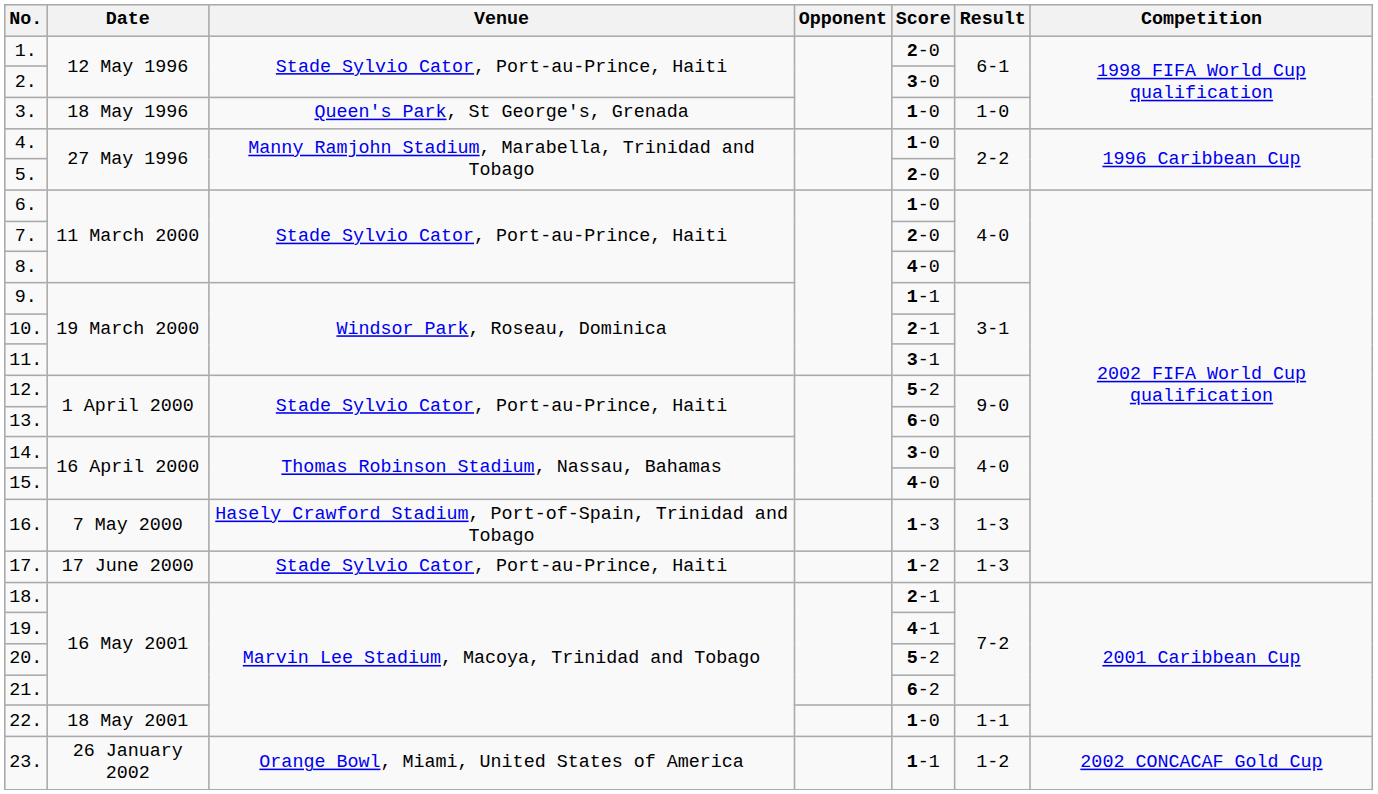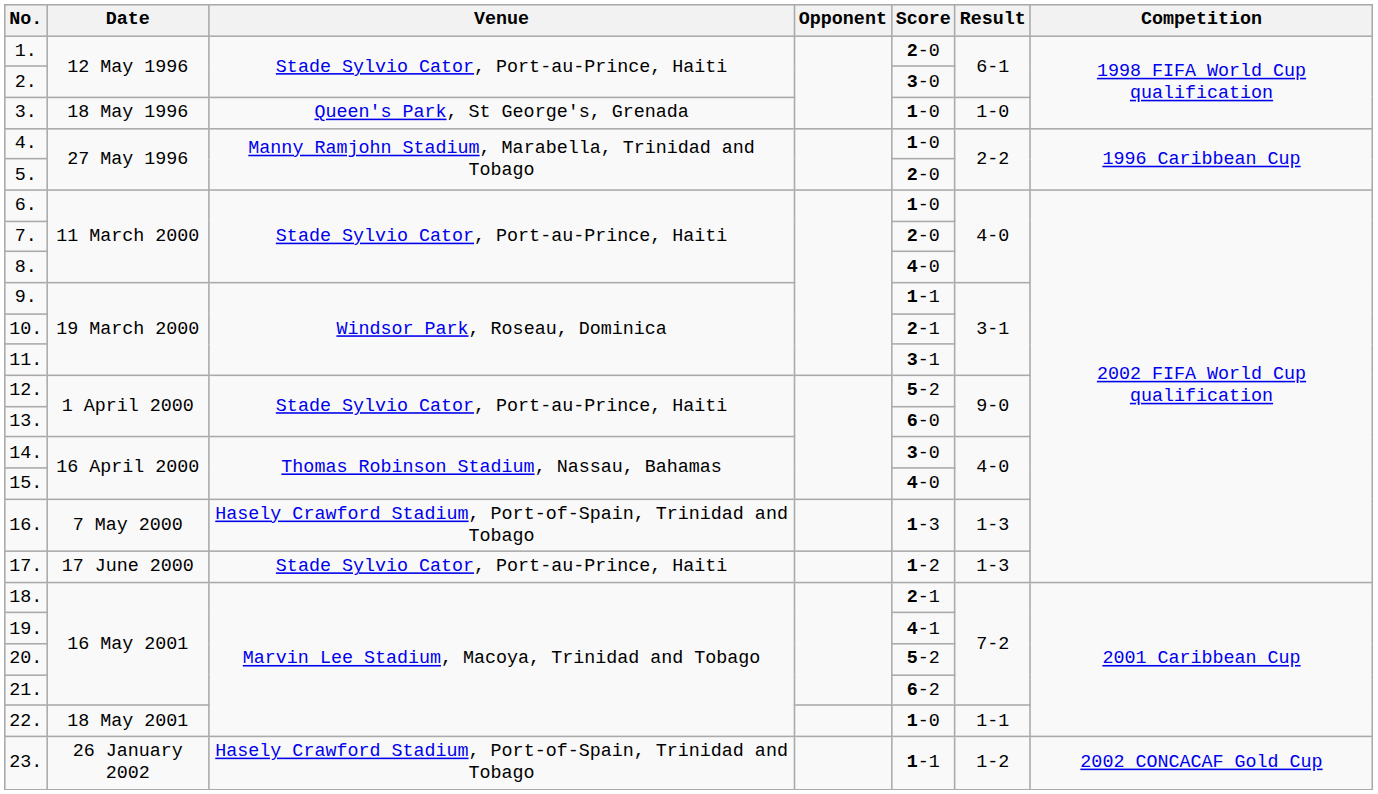23. | Venue: Orange Bowl, Miami, United States of America -> Hasely Crawford Stadium, Port-of-Spain, Trinidad and Tobago
